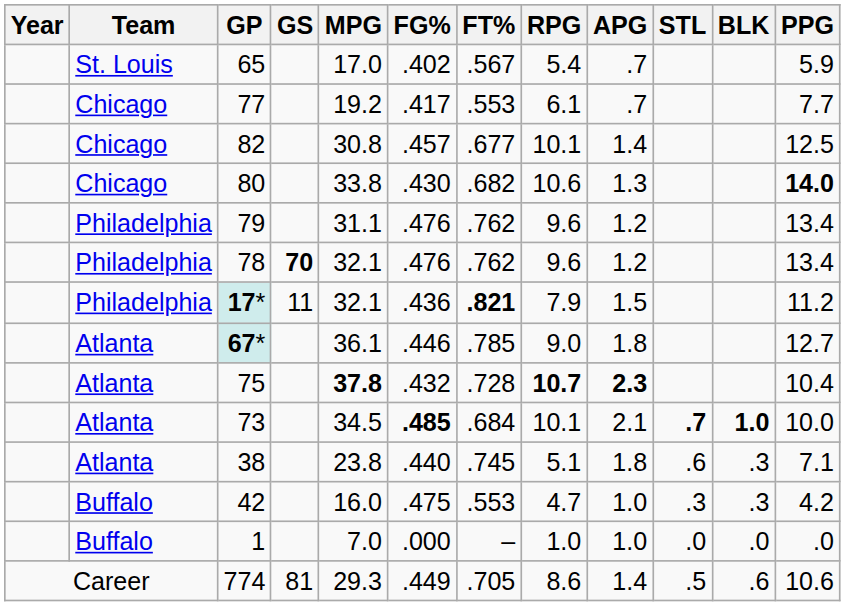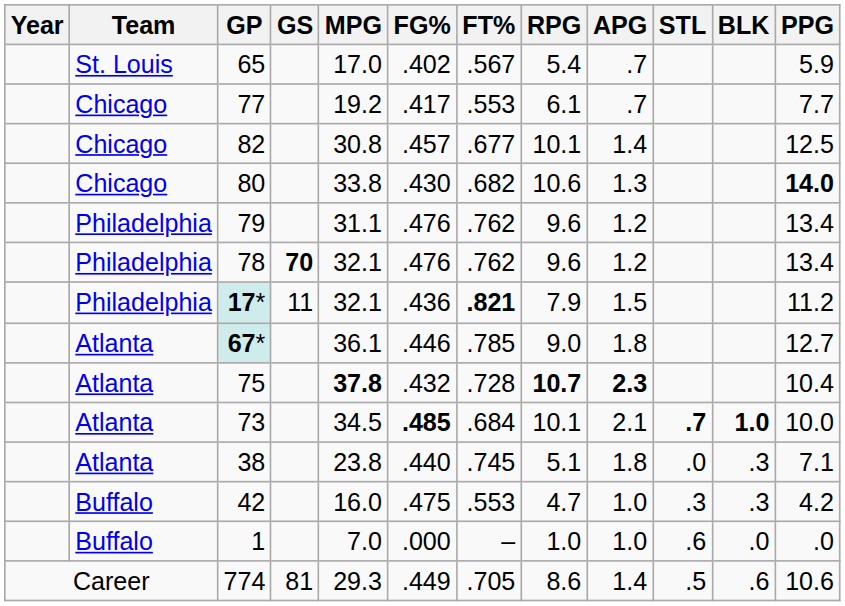38 | STL: .6 -> .0
1 | STL: .0 -> .6
